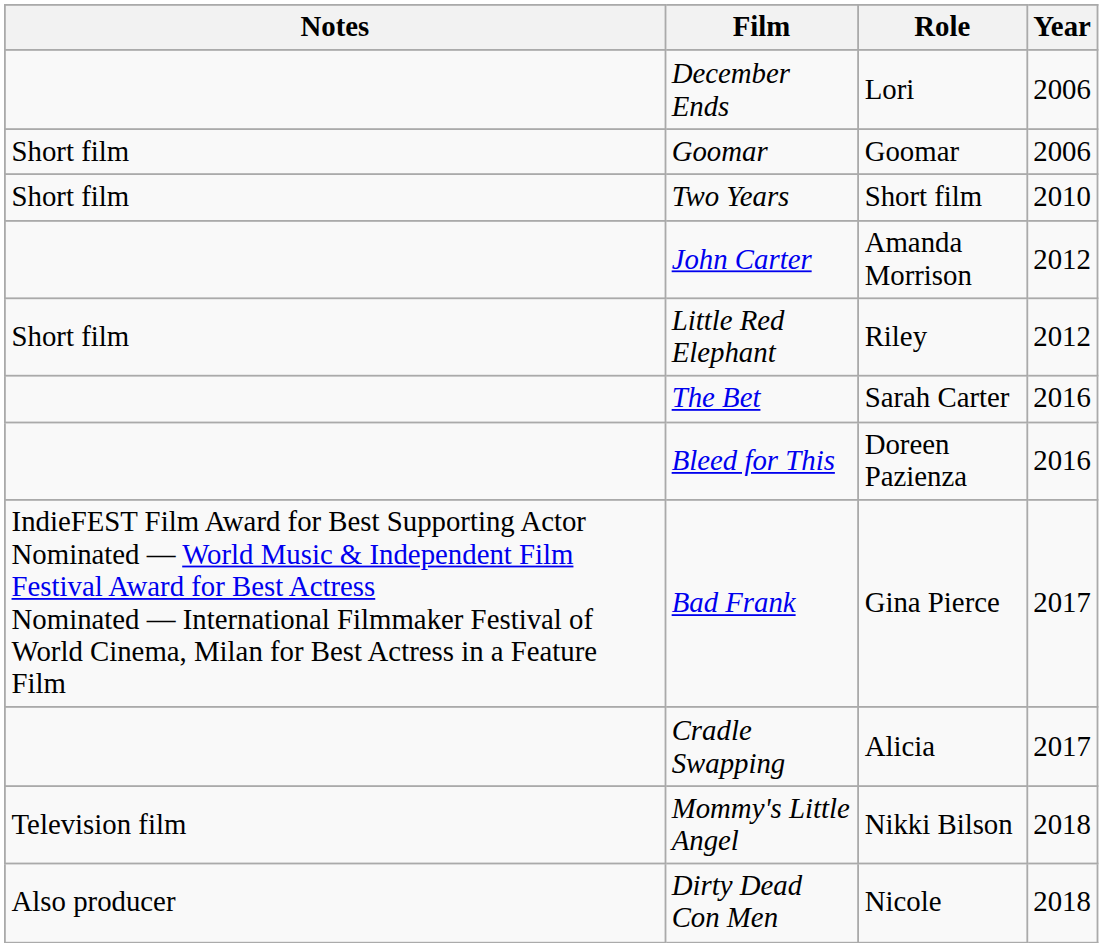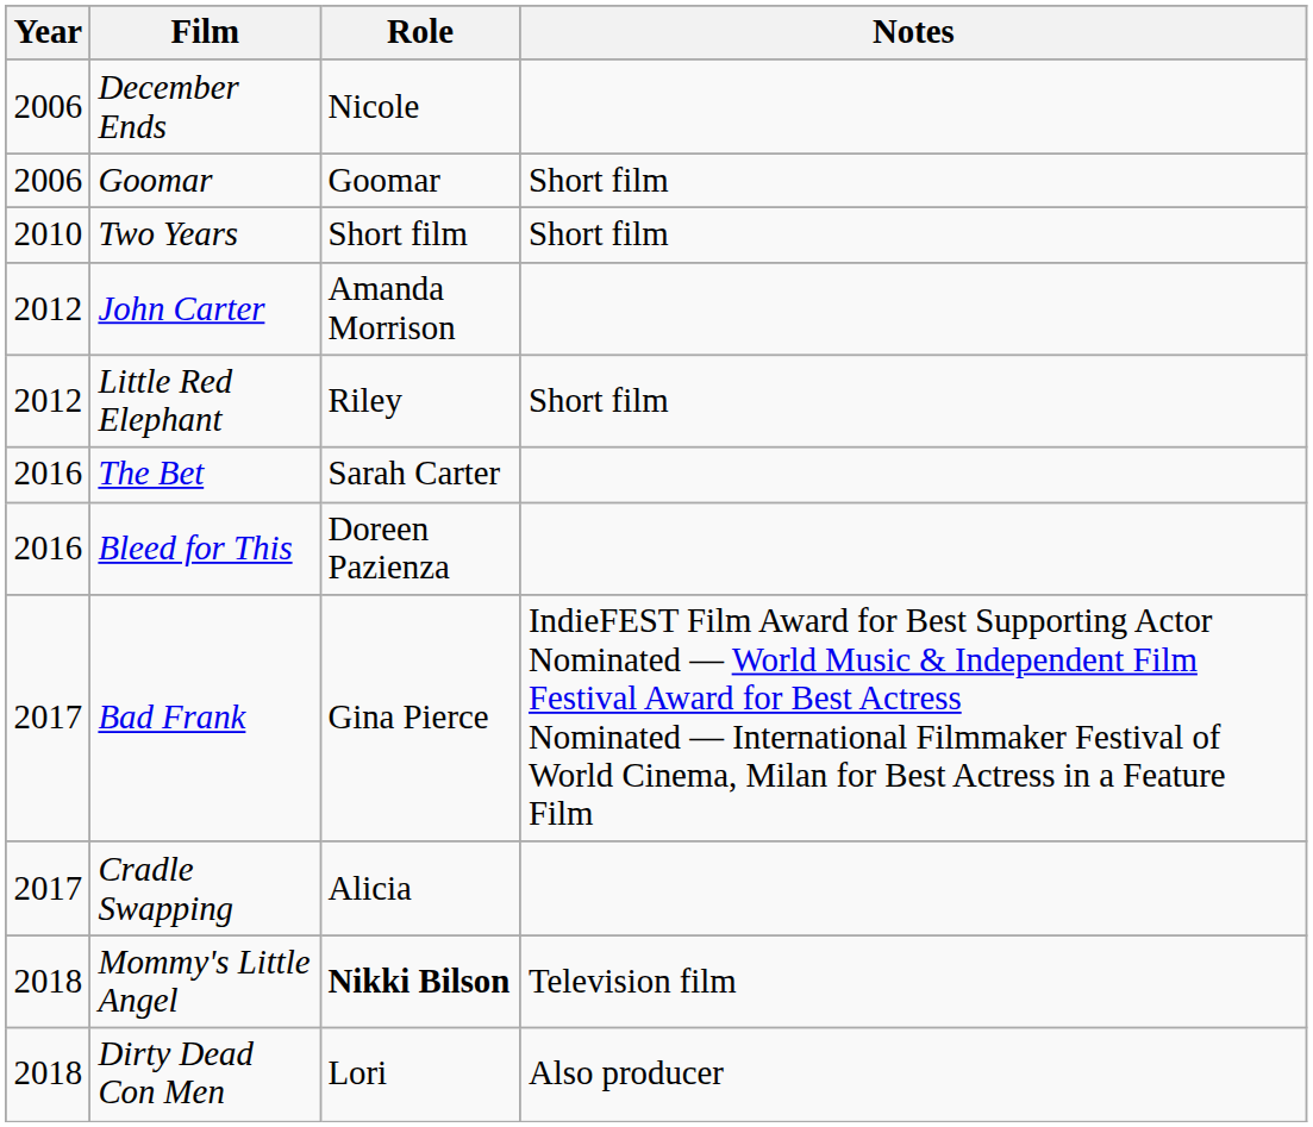columns swapped: Year <-> Notes
December Ends | Role: Lori -> Nicole
Mommy's Little Angel | Role: normal -> bold
Dirty Dead Con Men | Role: Nicole -> Lori
